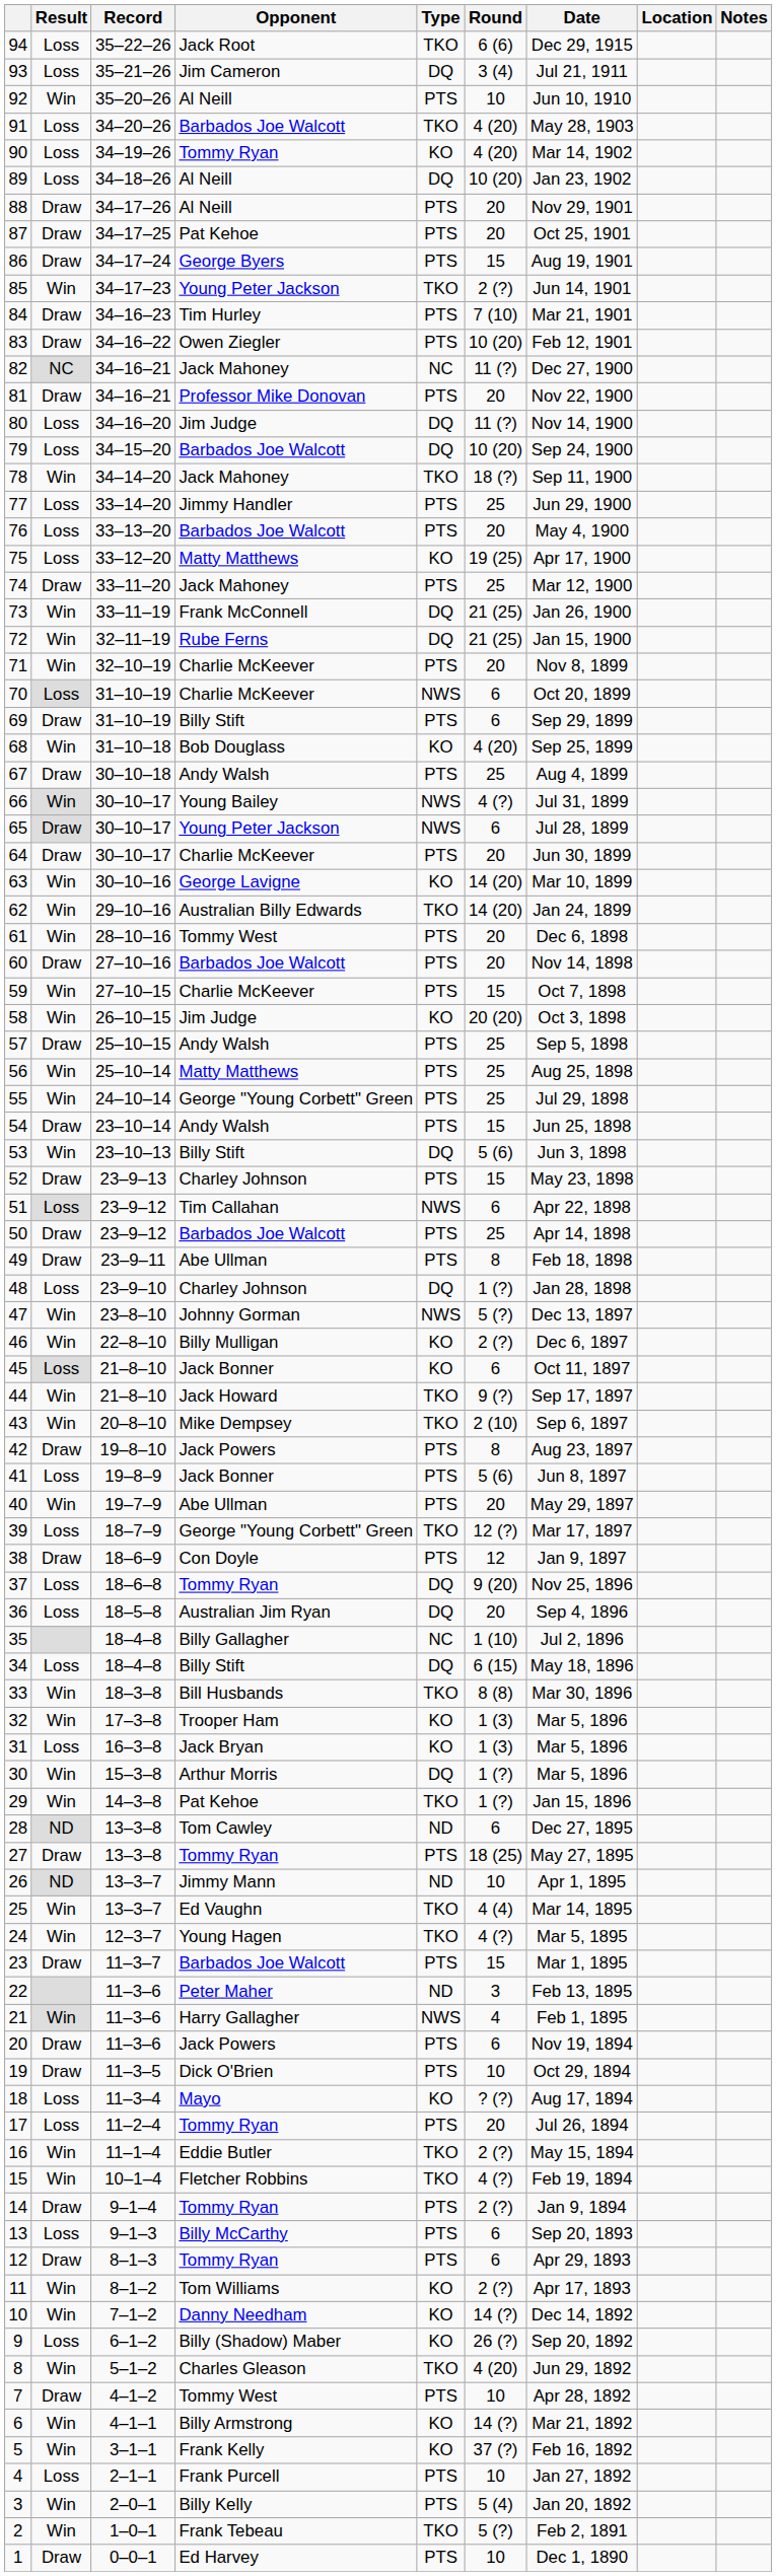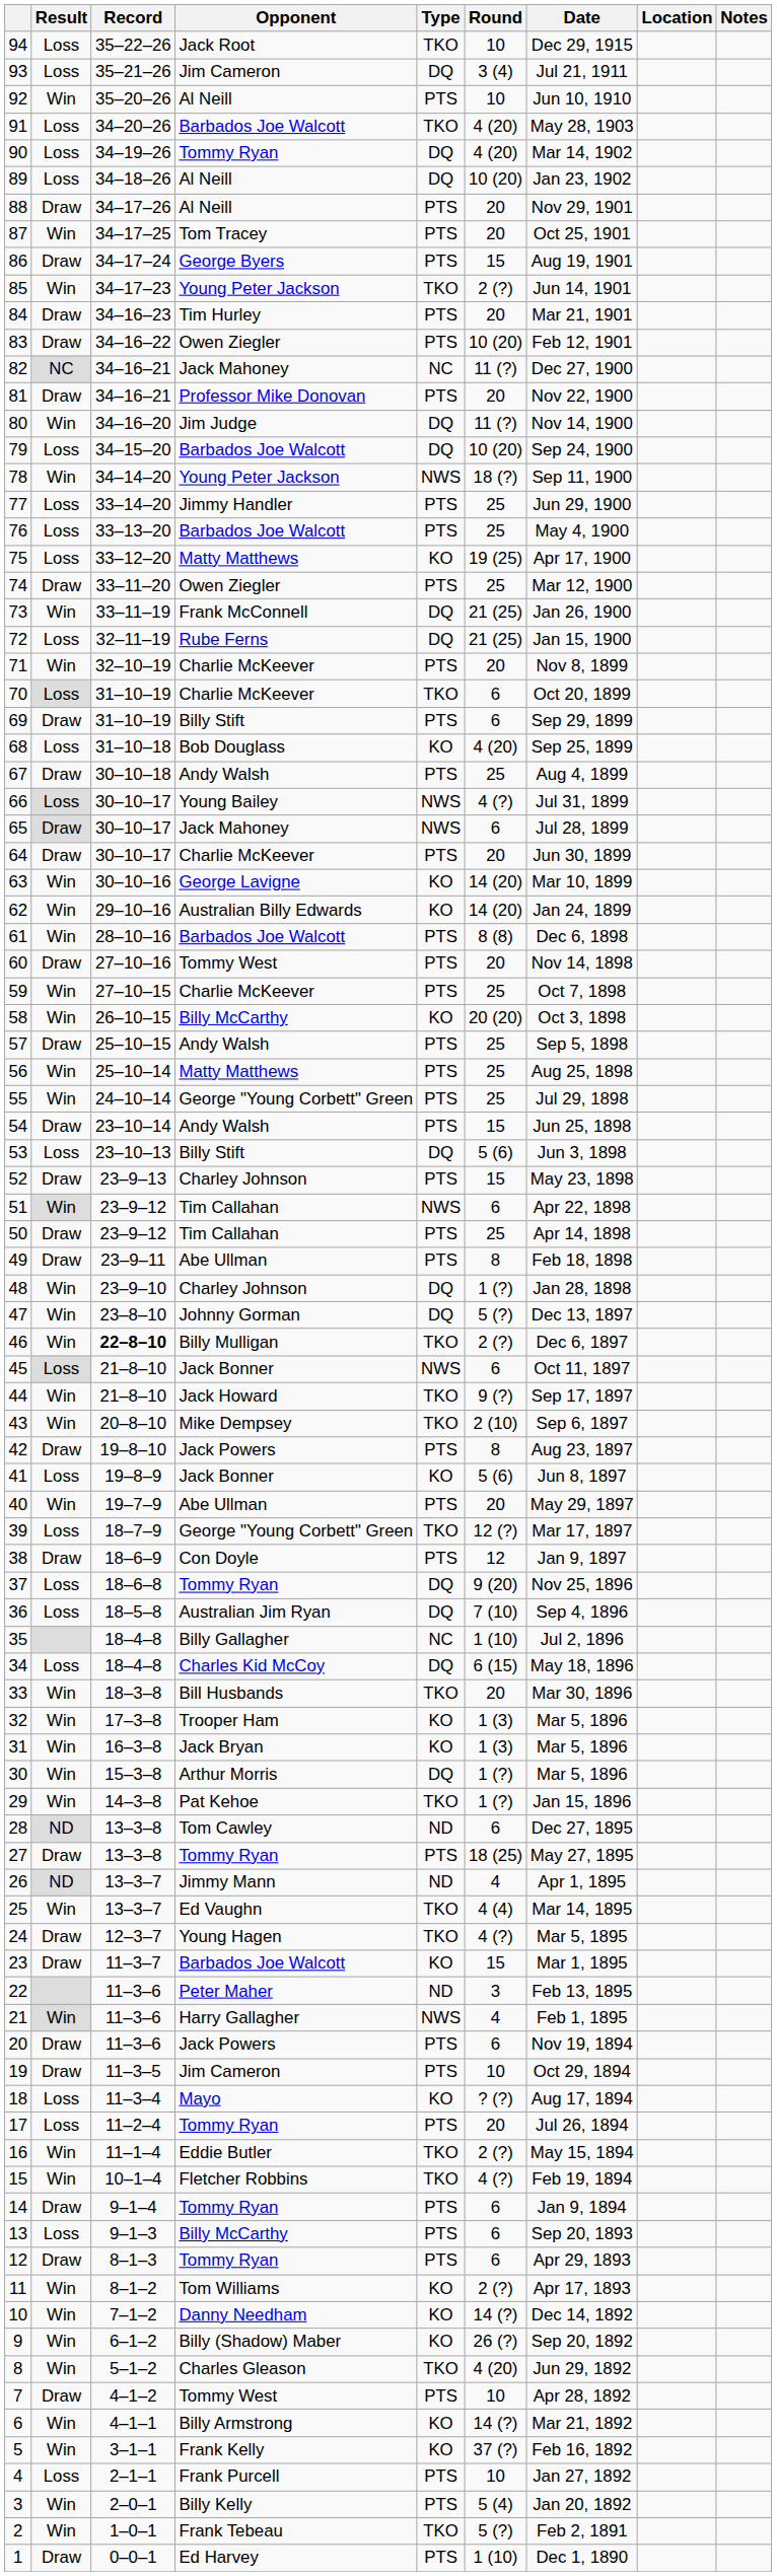94 | Round: 6 (6) -> 10
90 | Type: KO -> DQ
87 | Result: Draw -> Win
87 | Opponent: Pat Kehoe -> Tom Tracey
84 | Round: 7 (10) -> 20
80 | Result: Loss -> Win
78 | Opponent: Jack Mahoney -> Young Peter Jackson
78 | Type: TKO -> NWS
76 | Round: 20 -> 25
74 | Opponent: Jack Mahoney -> Owen Ziegler
72 | Result: Win -> Loss
70 | Type: NWS -> TKO
68 | Result: Win -> Loss
66 | Result: Win -> Loss
65 | Opponent: Young Peter Jackson -> Jack Mahoney
62 | Type: TKO -> KO
61 | Opponent: Tommy West -> Barbados Joe Walcott
61 | Round: 20 -> 8 (8)
60 | Opponent: Barbados Joe Walcott -> Tommy West
59 | Round: 15 -> 25
58 | Opponent: Jim Judge -> Billy McCarthy
53 | Result: Win -> Loss
51 | Result: Loss -> Win
50 | Opponent: Barbados Joe Walcott -> Tim Callahan
48 | Result: Loss -> Win
47 | Type: NWS -> DQ
46 | Record: normal -> bold
46 | Type: KO -> TKO
45 | Type: KO -> NWS
41 | Type: PTS -> KO
36 | Round: 20 -> 7 (10)
34 | Opponent: Billy Stift -> Charles Kid McCoy
33 | Round: 8 (8) -> 20
31 | Result: Loss -> Win
26 | Round: 10 -> 4
24 | Result: Win -> Draw
23 | Type: PTS -> KO
19 | Opponent: Dick O'Brien -> Jim Cameron
14 | Round: 2 (?) -> 6
9 | Result: Loss -> Win
1 | Round: 10 -> 1 (10)
